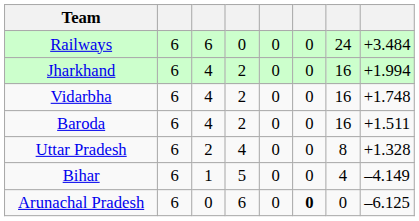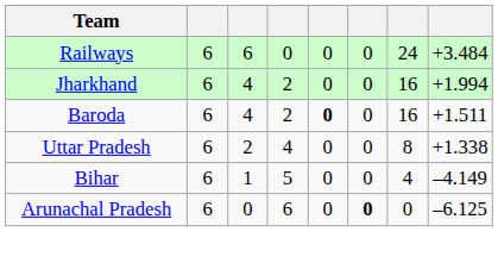- row: Vidarbha | 6 | 4 | 2 | 0 | 0 | 16 | +1.748
Baroda | column 5: normal -> bold
Uttar Pradesh | column 8: +1.328 -> +1.338
